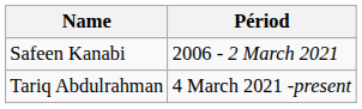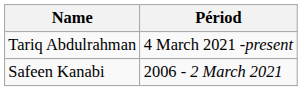rows swapped: Safeen Kanabi <-> Tariq Abdulrahman
